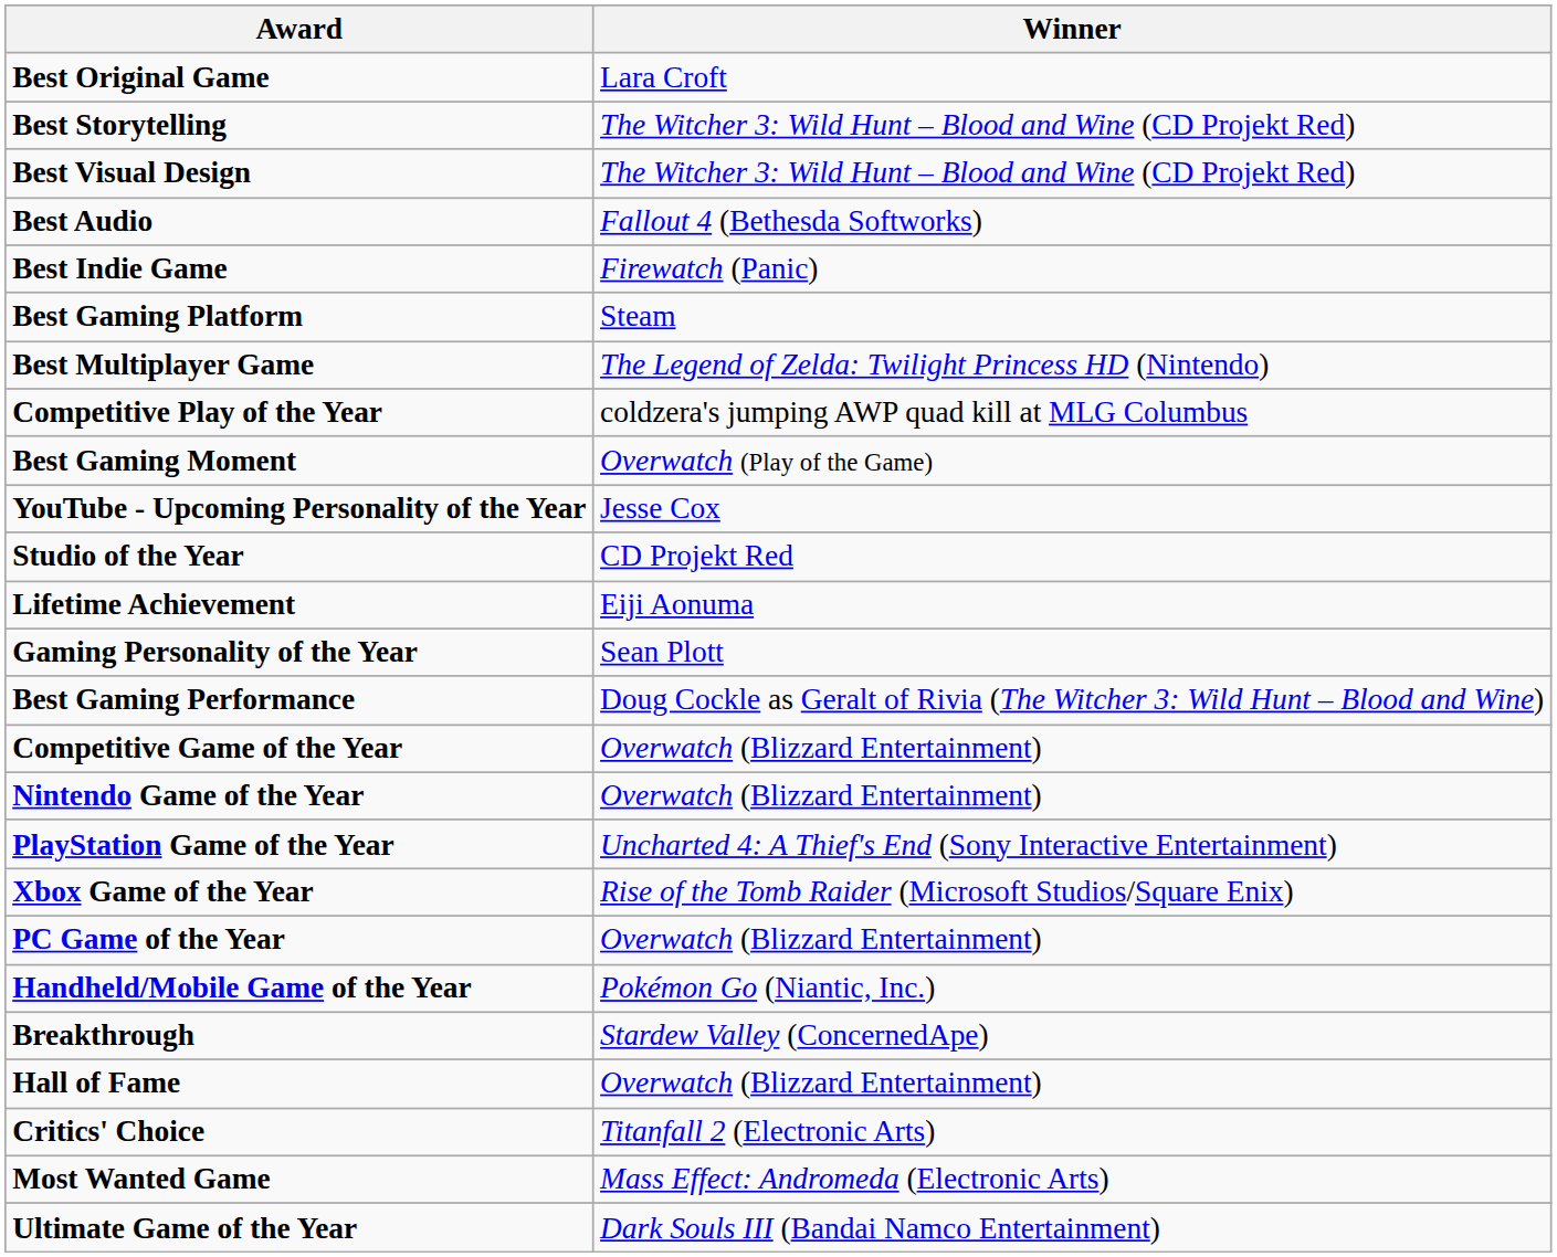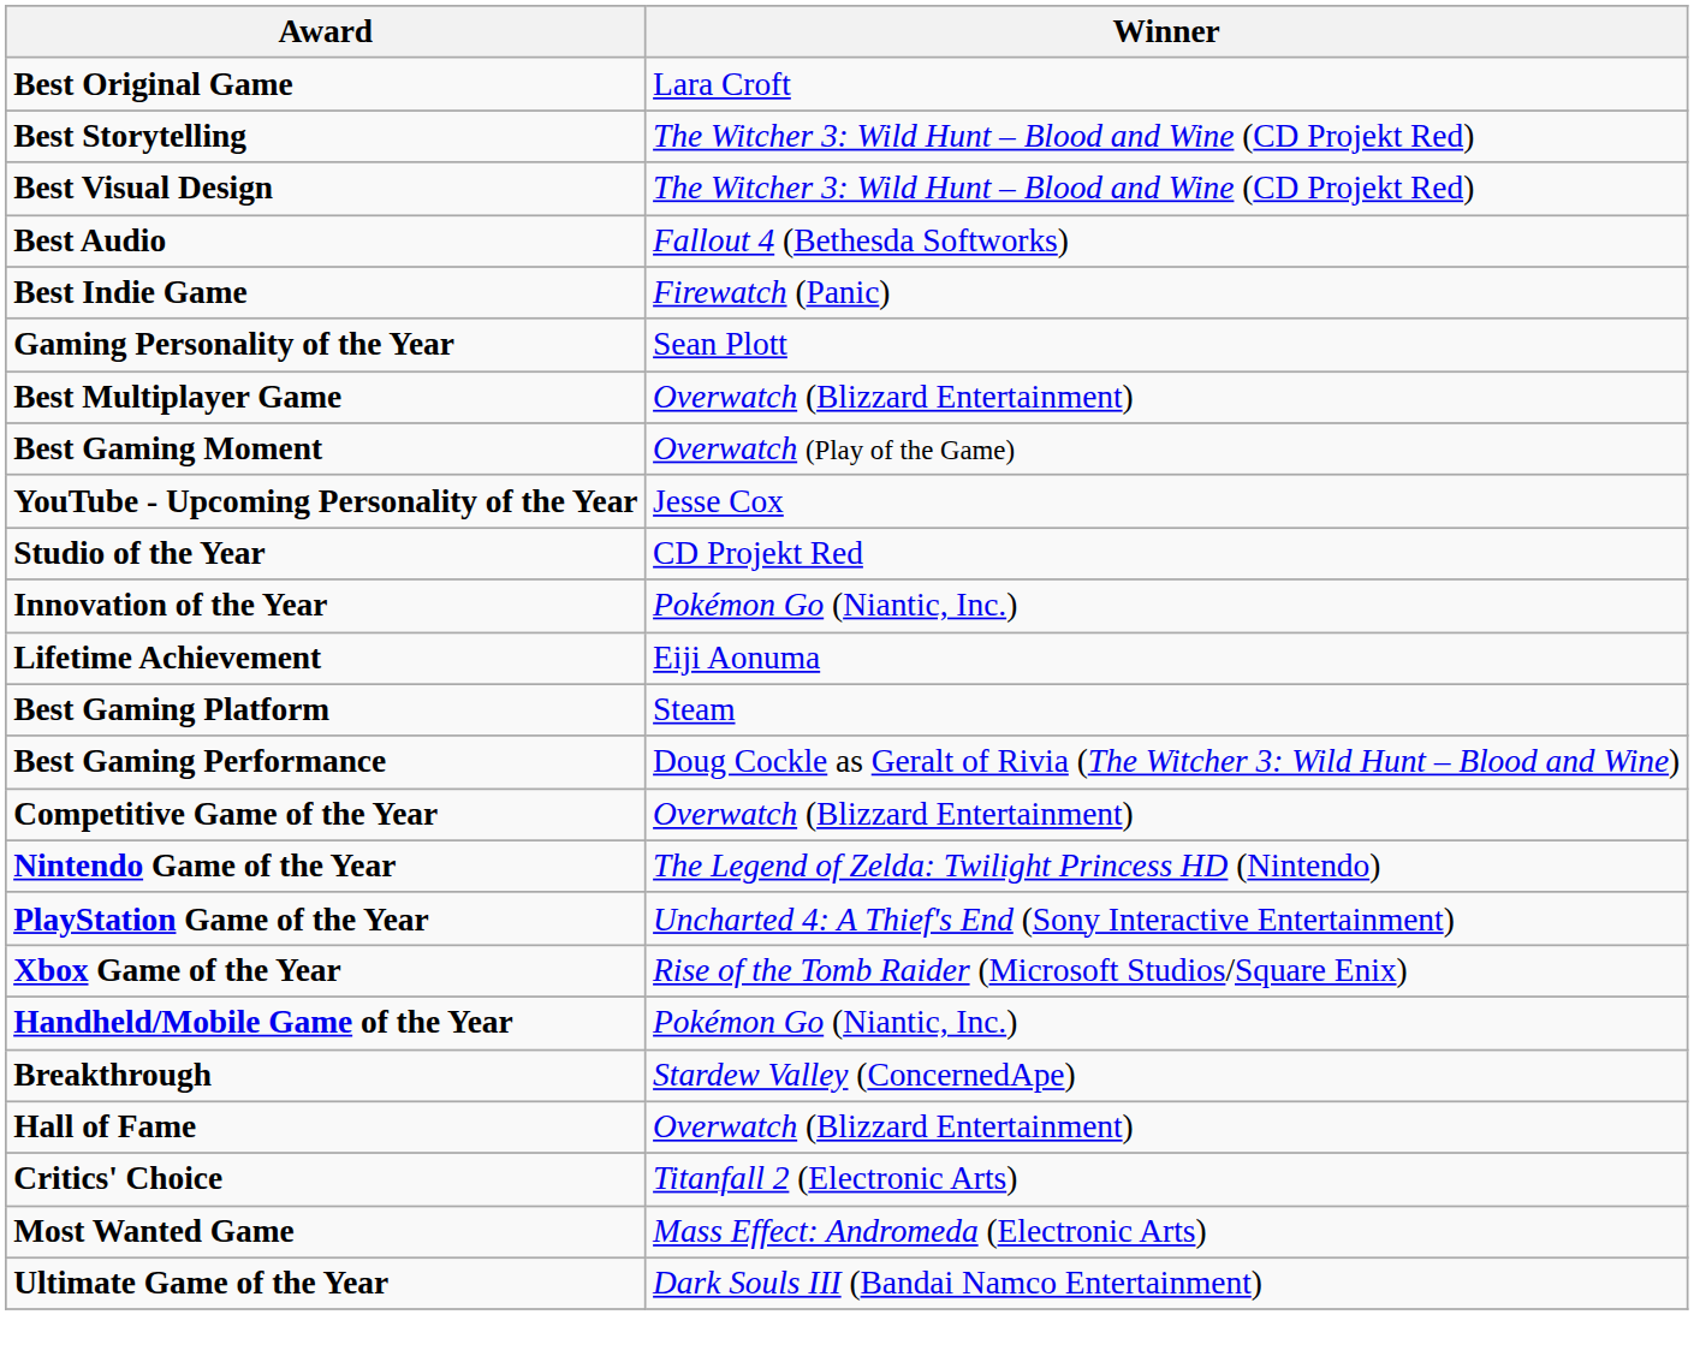rows swapped: Gaming Personality of the Year <-> Best Gaming Platform
Best Multiplayer Game | Winner: The Legend of Zelda: Twilight Princess HD (Nintendo) -> Overwatch (Blizzard Entertainment)
- row: Competitive Play of the Year | coldzera's jumping AWP quad kill at MLG Columbus
+ row: Innovation of the Year | Pokémon Go (Niantic, Inc.)
Nintendo Game of the Year | Winner: Overwatch (Blizzard Entertainment) -> The Legend of Zelda: Twilight Princess HD (Nintendo)
- row: PC Game of the Year | Overwatch (Blizzard Entertainment)
